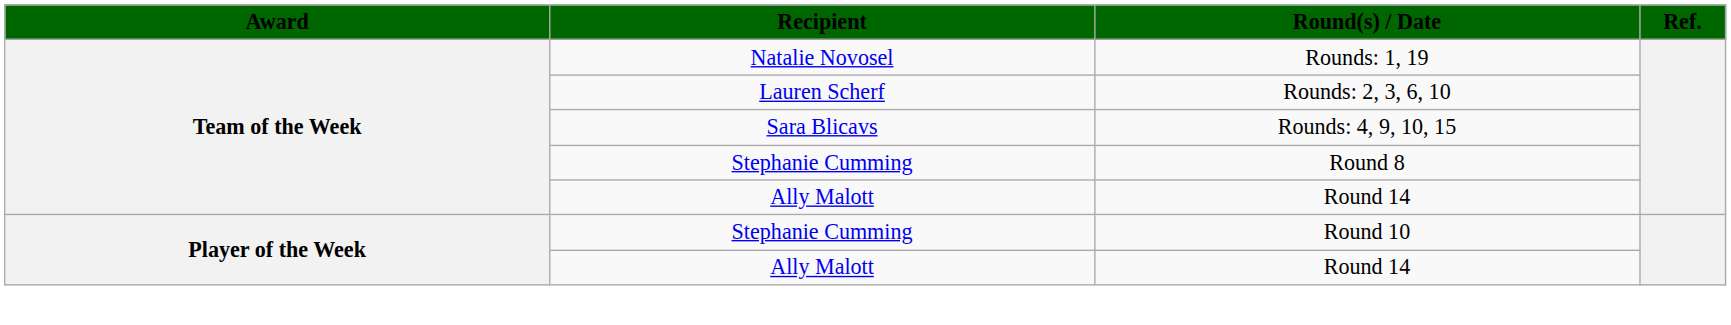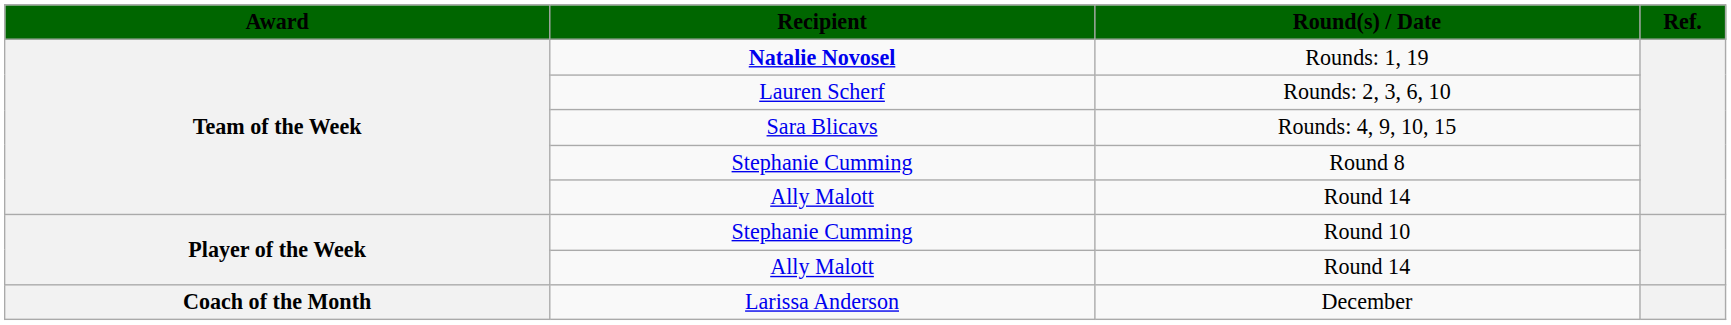Rounds: 1, 19 | Recipient: normal -> bold
+ row: Coach of the Month | Larissa Anderson | December
